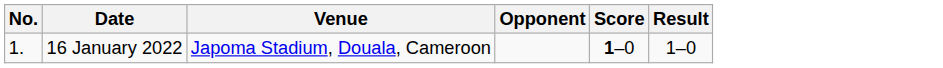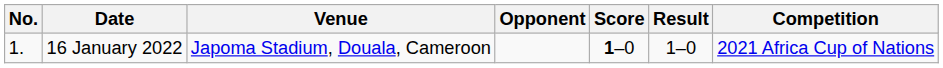+ column: Competition | 2021 Africa Cup of Nations
